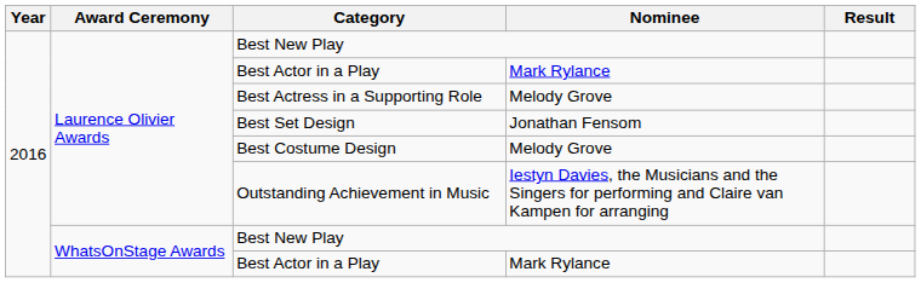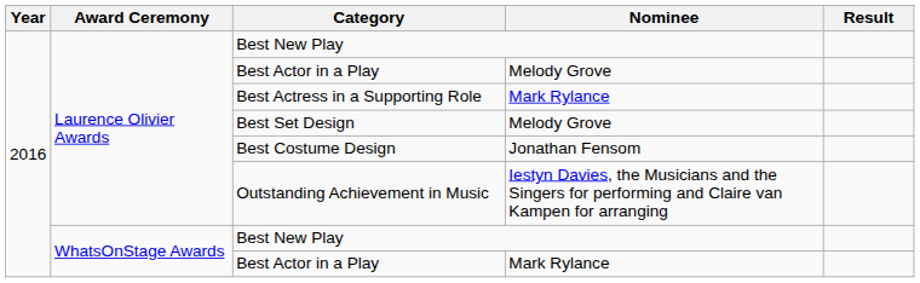Laurence Olivier Awards / Best Actor in a Play | Nominee: Mark Rylance -> Melody Grove
Best Actress in a Supporting Role | Nominee: Melody Grove -> Mark Rylance
Best Set Design | Nominee: Jonathan Fensom -> Melody Grove
Best Costume Design | Nominee: Melody Grove -> Jonathan Fensom
